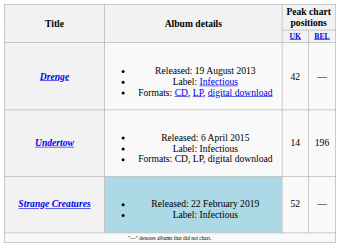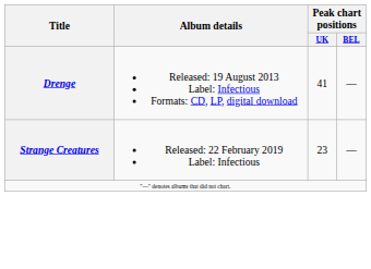Drenge | Peak chart positions / UK: 42 -> 41
- row: Undertow | Released: 6 April 2015 Label: Infectious Formats: CD, LP, digital download | 14 | 196
Strange Creatures | Album details: lightblue background -> no background
Strange Creatures | Peak chart positions / UK: 52 -> 23
